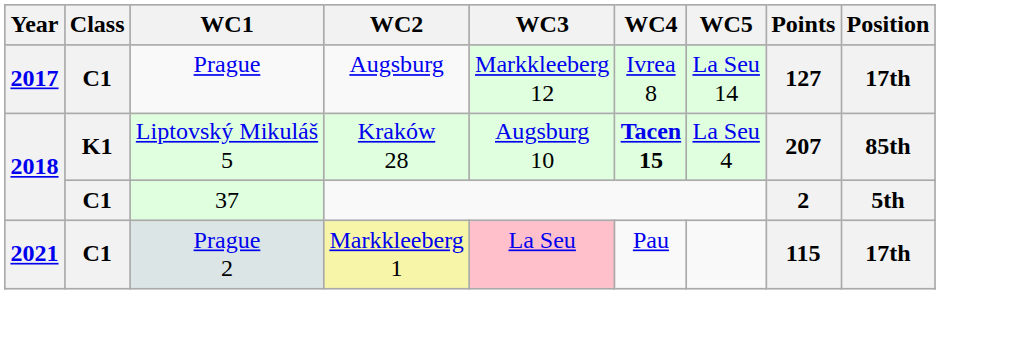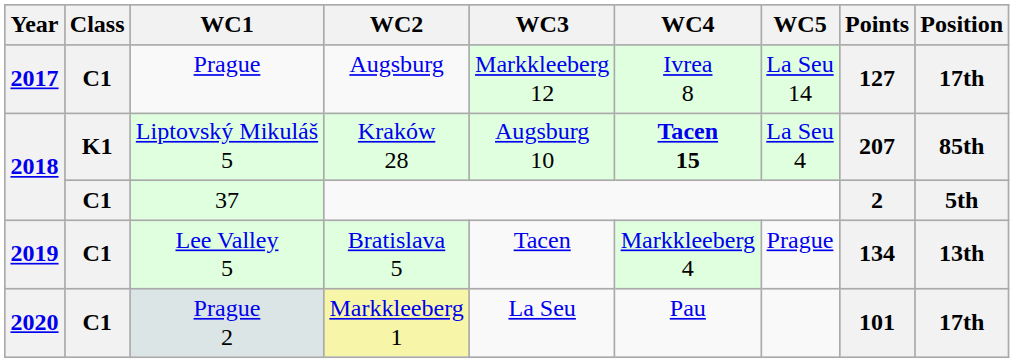+ row: 2019 | C1 | Lee Valley 5 | Bratislava 5 | Tacen | Markkleeberg 4 | Prague | 134 | 13th
Prague 2 | Year: 2021 -> 2020
Prague 2 | WC3: pink background -> no background
Prague 2 | Points: 115 -> 101
